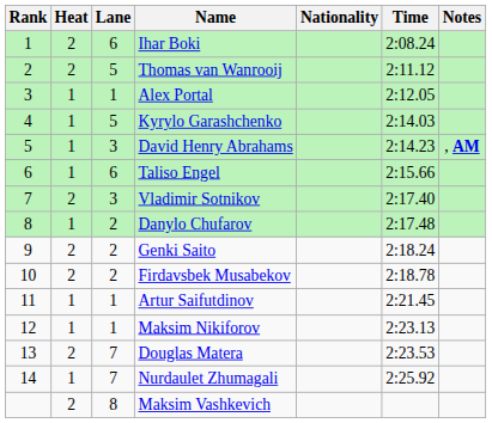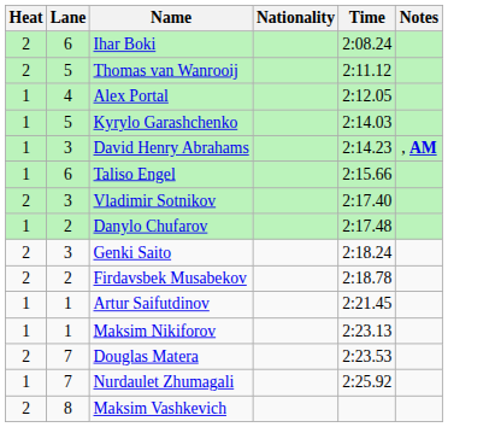- column: Rank | 1 | 2 | 3 | 4 | 5 | 6 | 7 | 8 | 9 | 10 | 11 | 12 | 13 | 14
Alex Portal | Lane: 1 -> 4
Genki Saito | Lane: 2 -> 3
